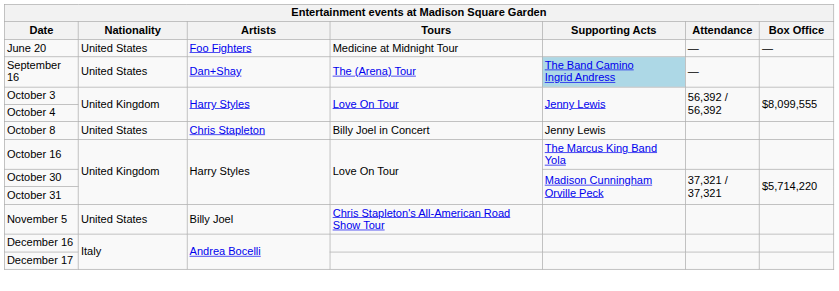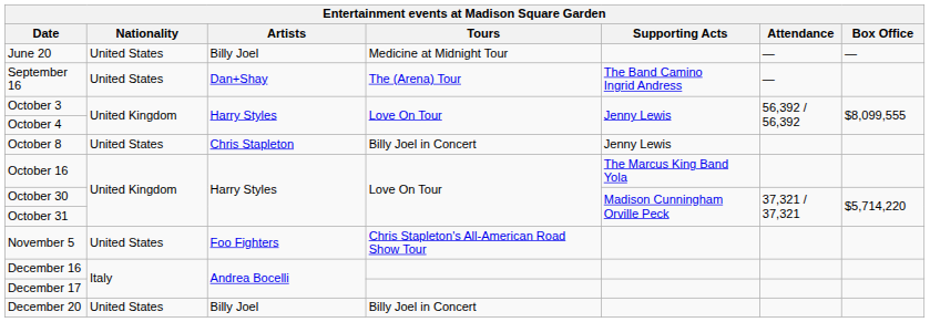June 20 | Artists: Foo Fighters -> Billy Joel
September 16 | Supporting Acts: lightblue background -> no background
November 5 | Artists: Billy Joel -> Foo Fighters
+ row: December 20 | United States | Billy Joel | Billy Joel in Concert
